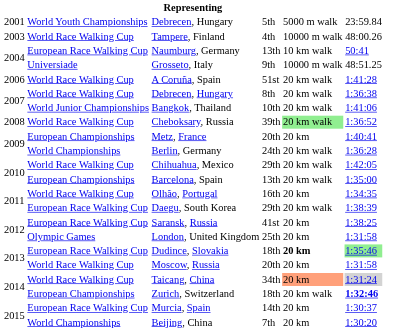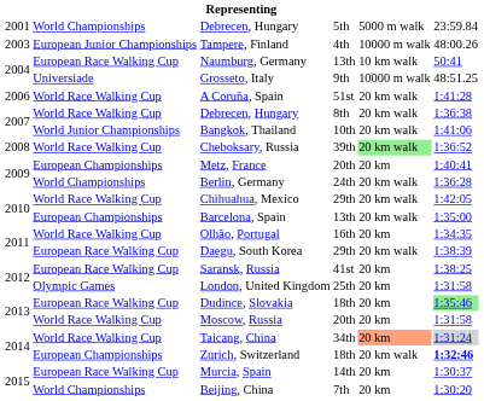Debrecen, Hungary / 5th | column 2: World Youth Championships -> World Championships
Tampere, Finland | column 2: World Race Walking Cup -> European Junior Championships
Dudince, Slovakia | column 5: bold -> normal
